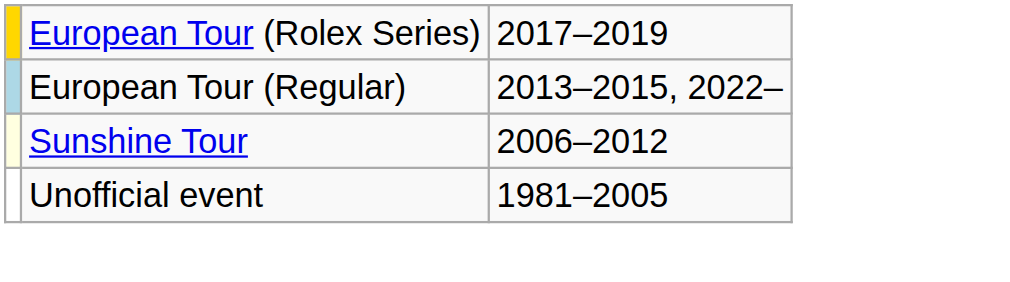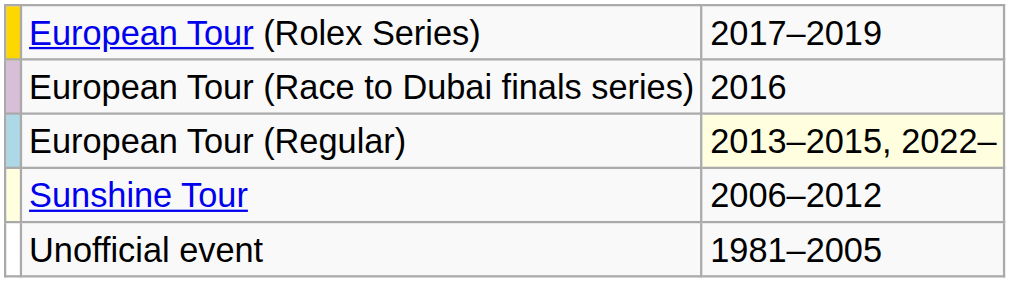+ row: European Tour (Race to Dubai finals series) | 2016
European Tour (Regular) | column 3: no background -> lightyellow background
